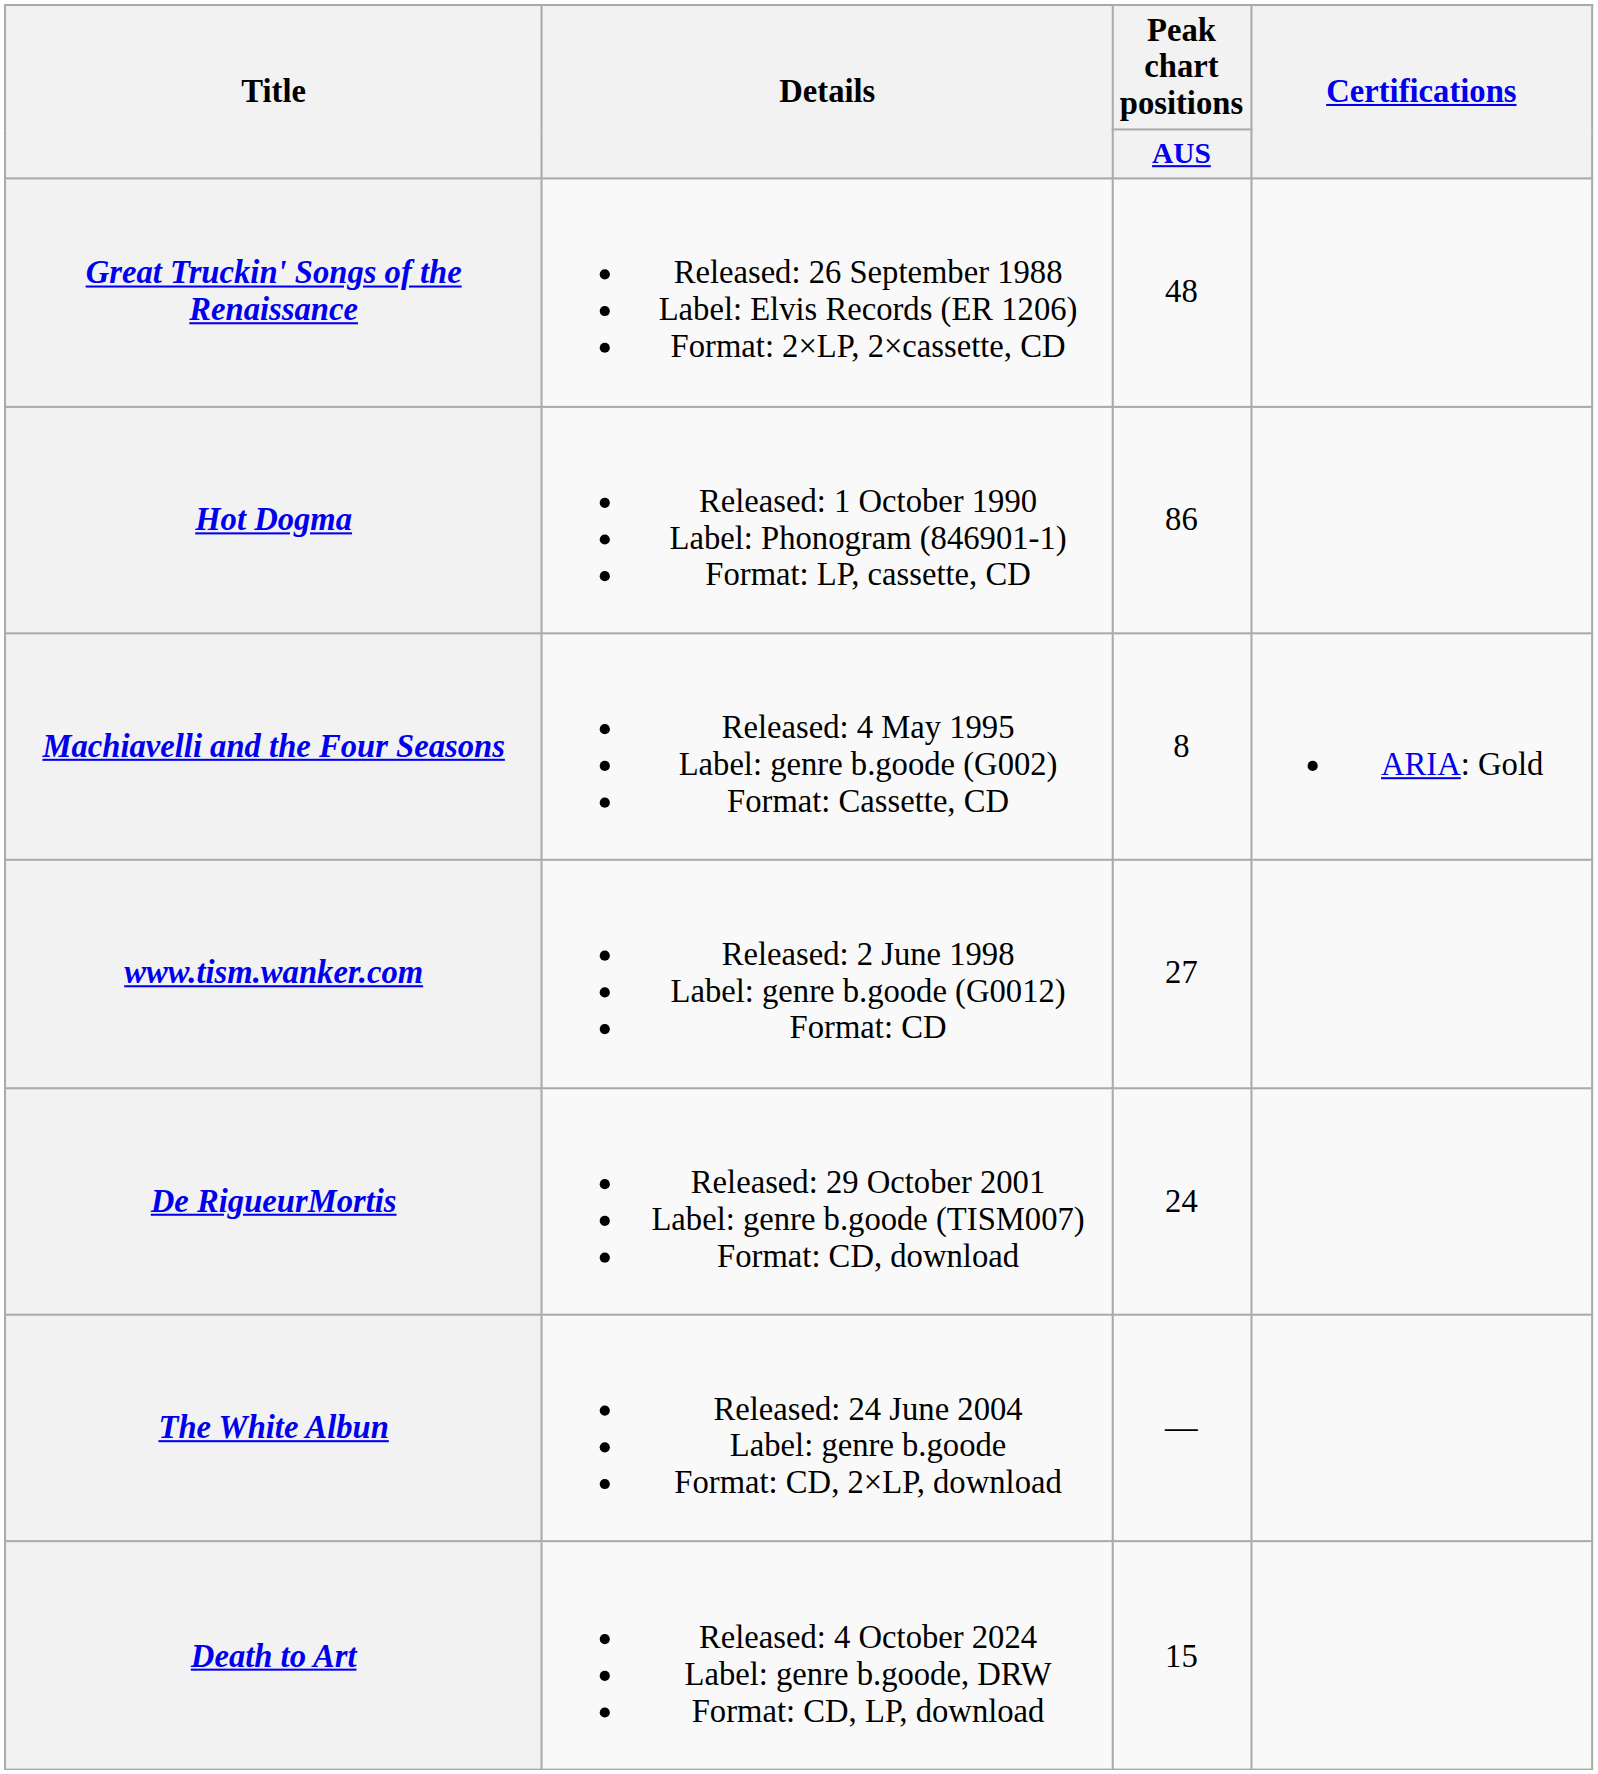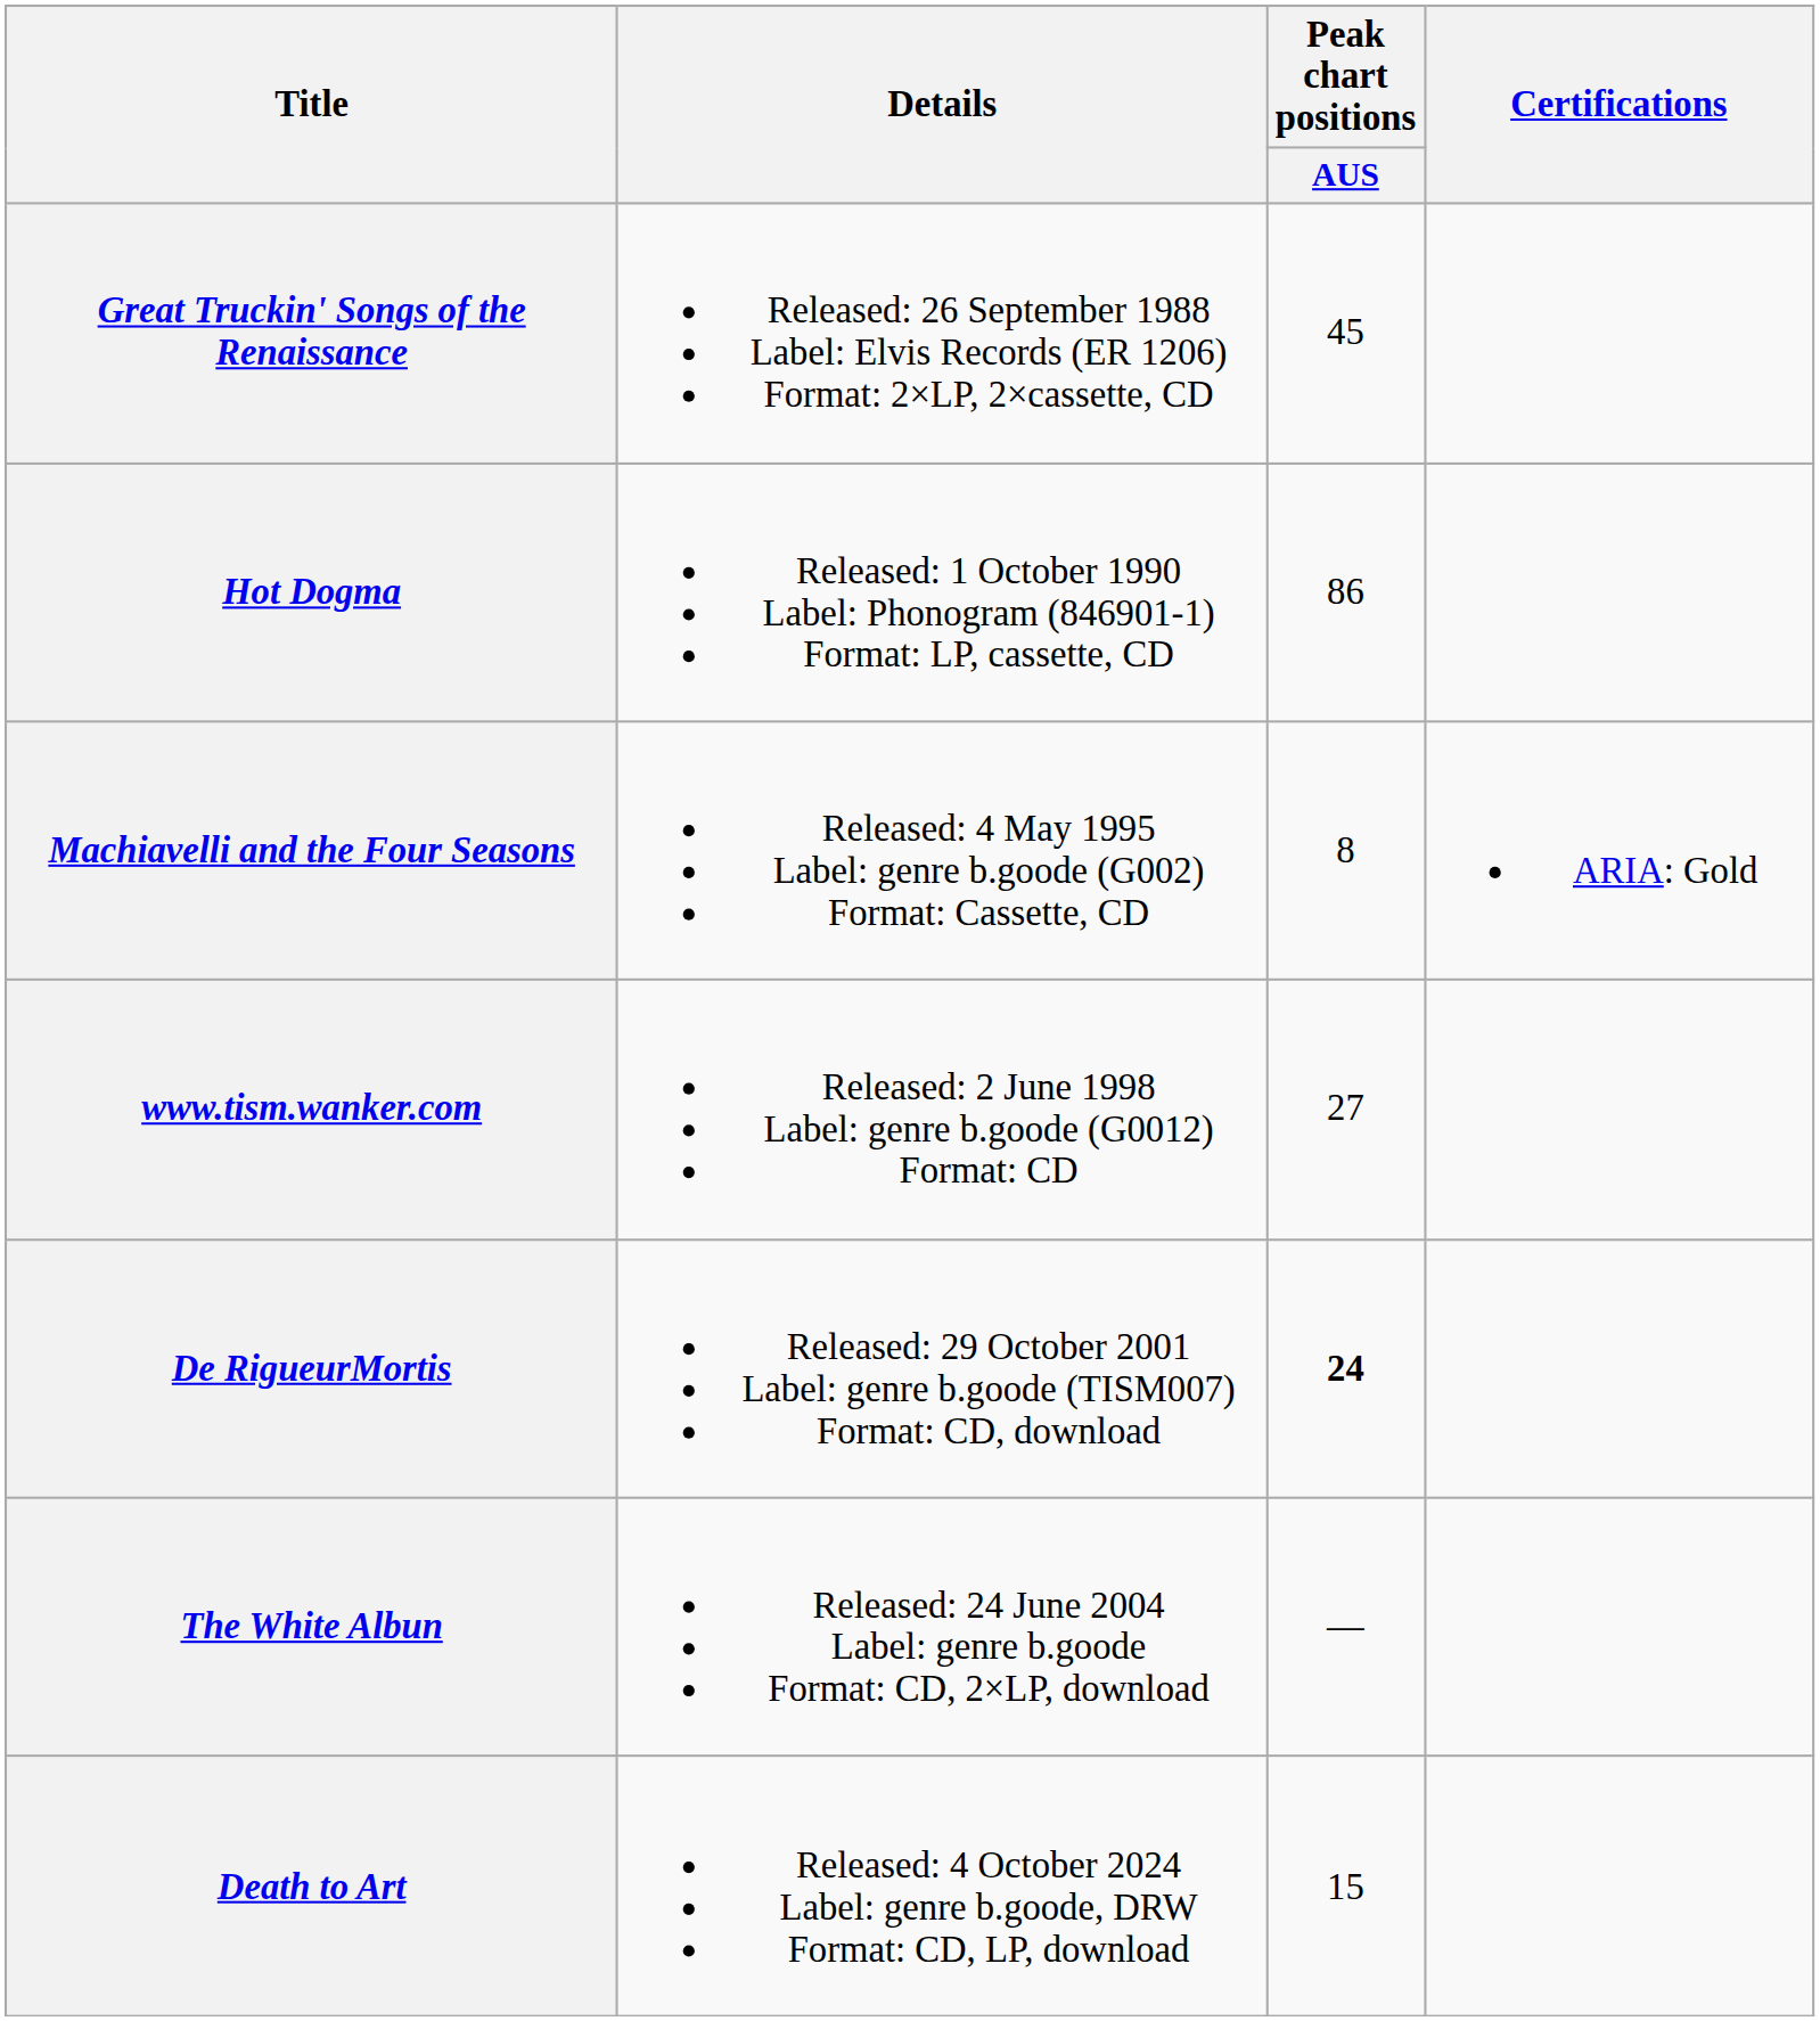Great Truckin' Songs of the Renaissance | Peak chart positions / AUS: 48 -> 45
De RigueurMortis | Peak chart positions / AUS: normal -> bold
